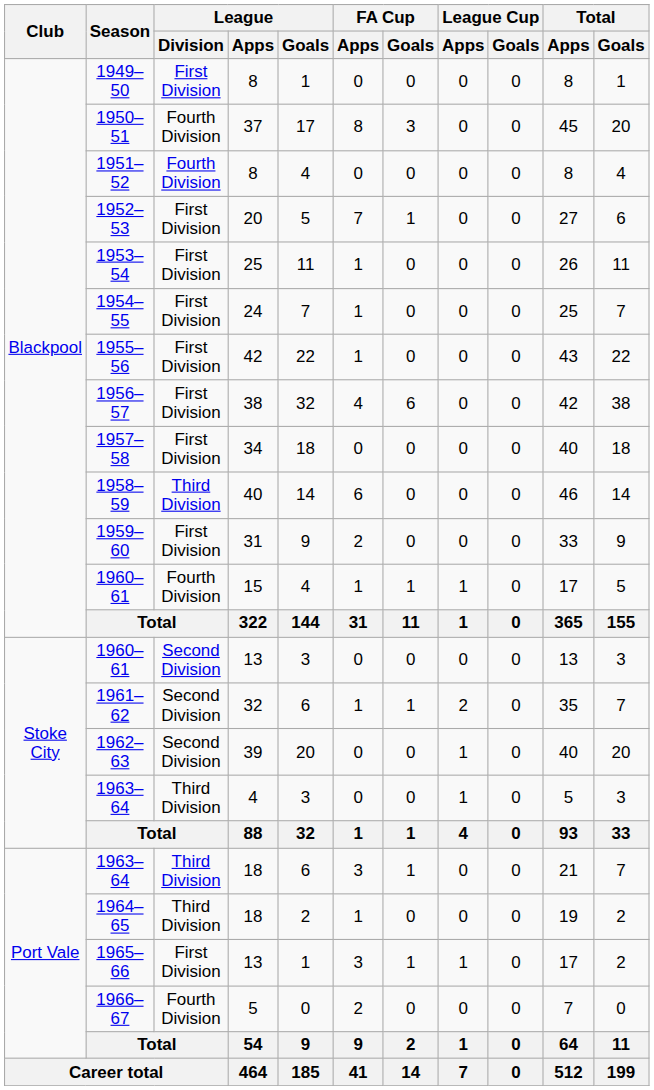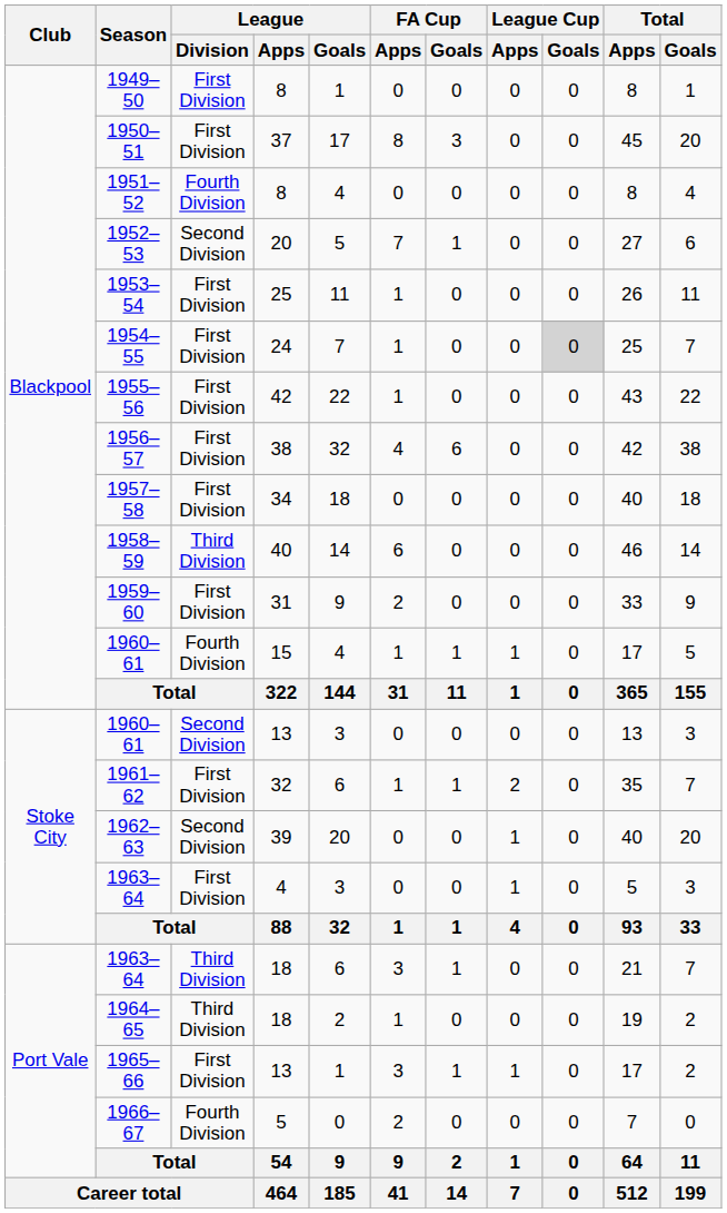1950–51 | League / Division: Fourth Division -> First Division
1952–53 | League / Division: First Division -> Second Division
1954–55 | League Cup / Goals: no background -> lightgrey background
1961–62 | League / Division: Second Division -> First Division
1963–64 / 4 | League / Division: Third Division -> First Division
